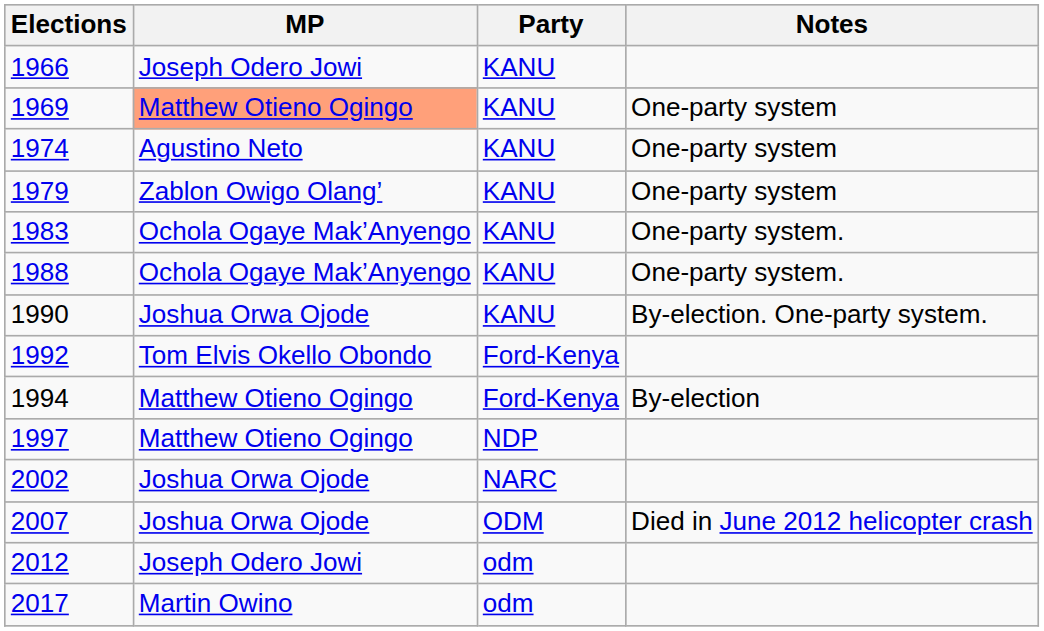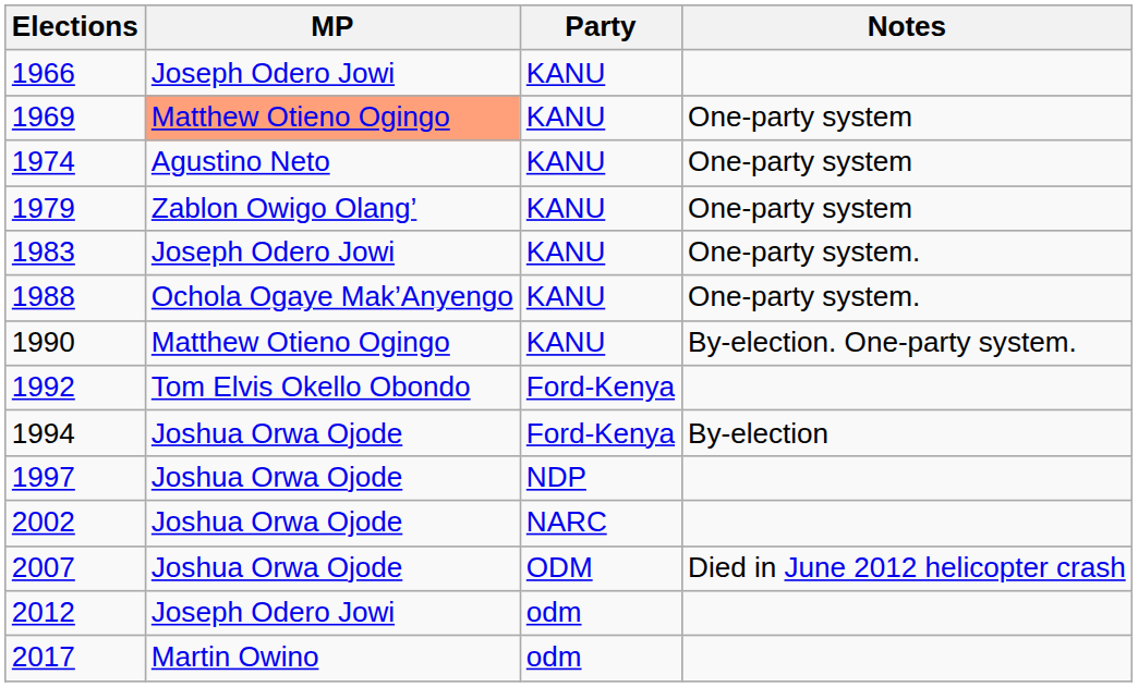1983 | MP: Ochola Ogaye Mak’Anyengo -> Joseph Odero Jowi
1990 | MP: Joshua Orwa Ojode -> Matthew Otieno Ogingo
1994 | MP: Matthew Otieno Ogingo -> Joshua Orwa Ojode
1997 | MP: Matthew Otieno Ogingo -> Joshua Orwa Ojode
